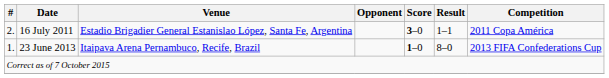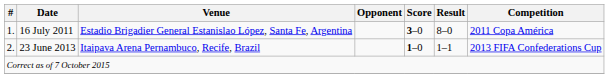16 July 2011 | #: 2. -> 1.
16 July 2011 | Result: 1–1 -> 8–0
23 June 2013 | #: 1. -> 2.
23 June 2013 | Result: 8–0 -> 1–1
